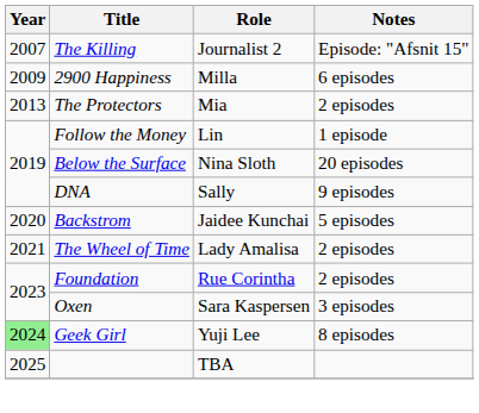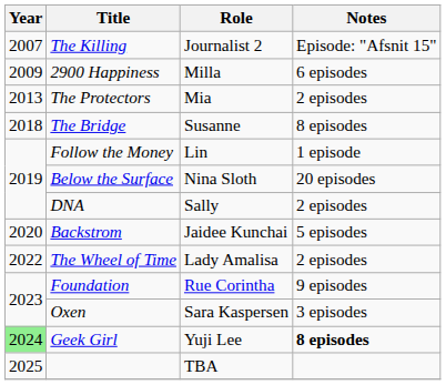+ row: 2018 | The Bridge | Susanne | 8 episodes
DNA | Notes: 9 episodes -> 2 episodes
The Wheel of Time | Year: 2021 -> 2022
Foundation | Notes: 2 episodes -> 9 episodes
Geek Girl | Notes: normal -> bold
